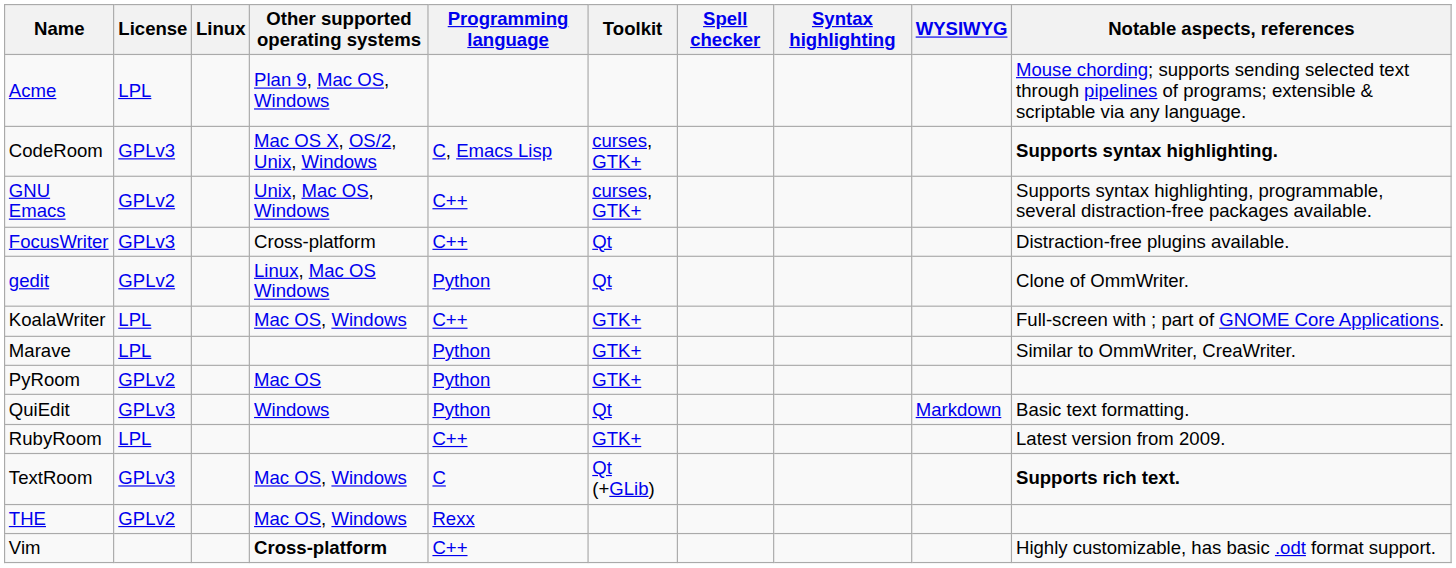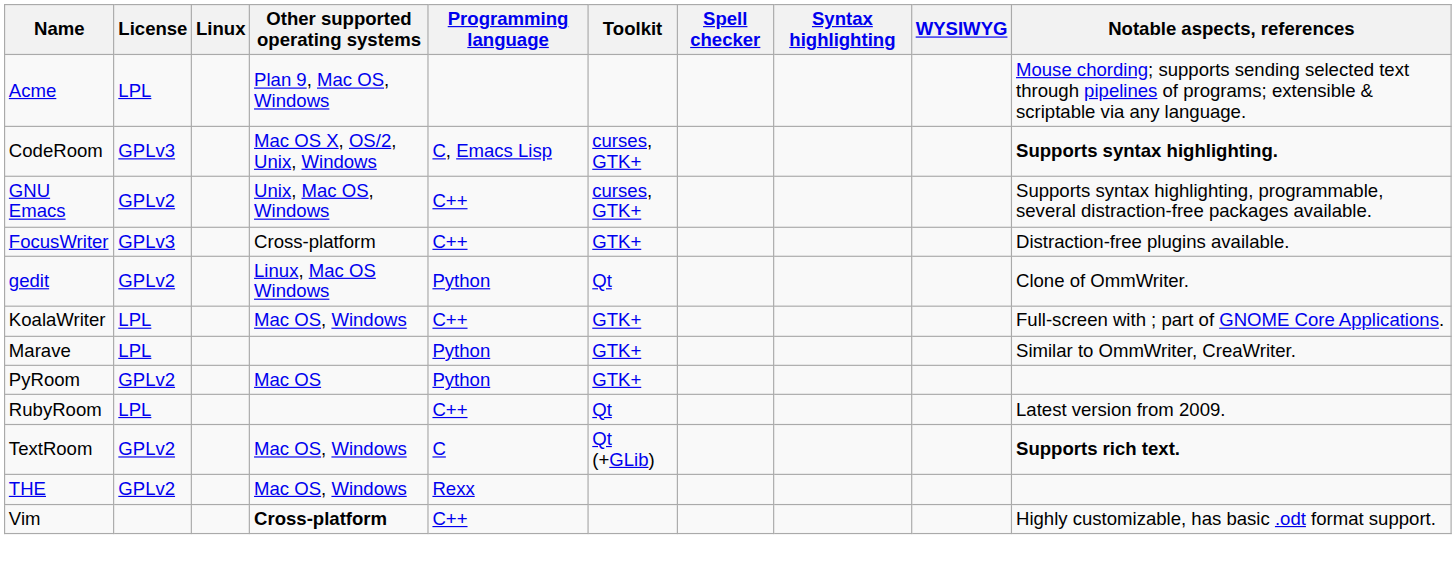FocusWriter | Toolkit: Qt -> GTK+
- row: QuiEdit | GPLv3 | Windows | Python | Qt | Markdown | Basic text formatting.
RubyRoom | Toolkit: GTK+ -> Qt
TextRoom | License: GPLv3 -> GPLv2
